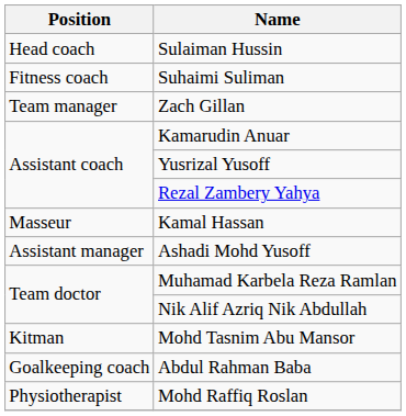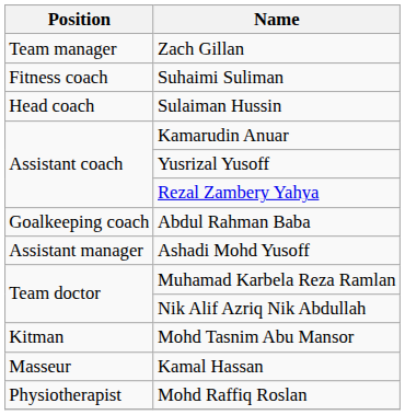rows swapped: Zach Gillan <-> Sulaiman Hussin
rows swapped: Abdul Rahman Baba <-> Kamal Hassan
